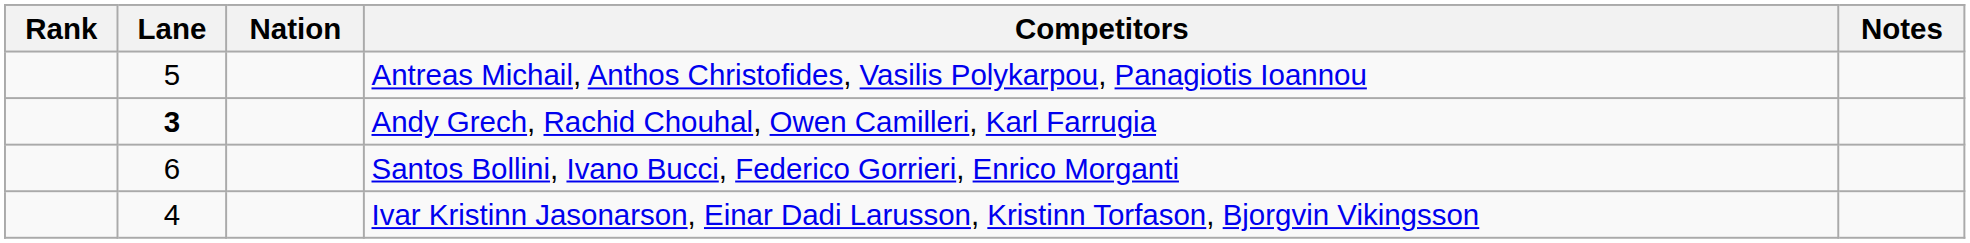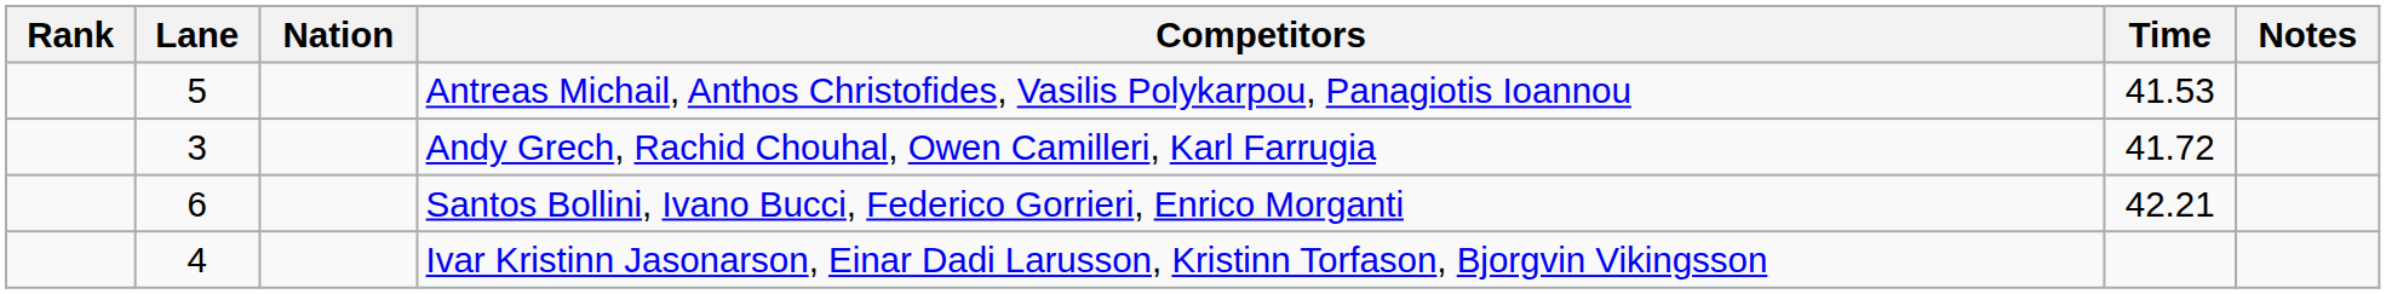+ column: Time | 41.53 | 41.72 | 42.21
Andy Grech, Rachid Chouhal, Owen Camilleri, Karl Farrugia | Lane: bold -> normal
